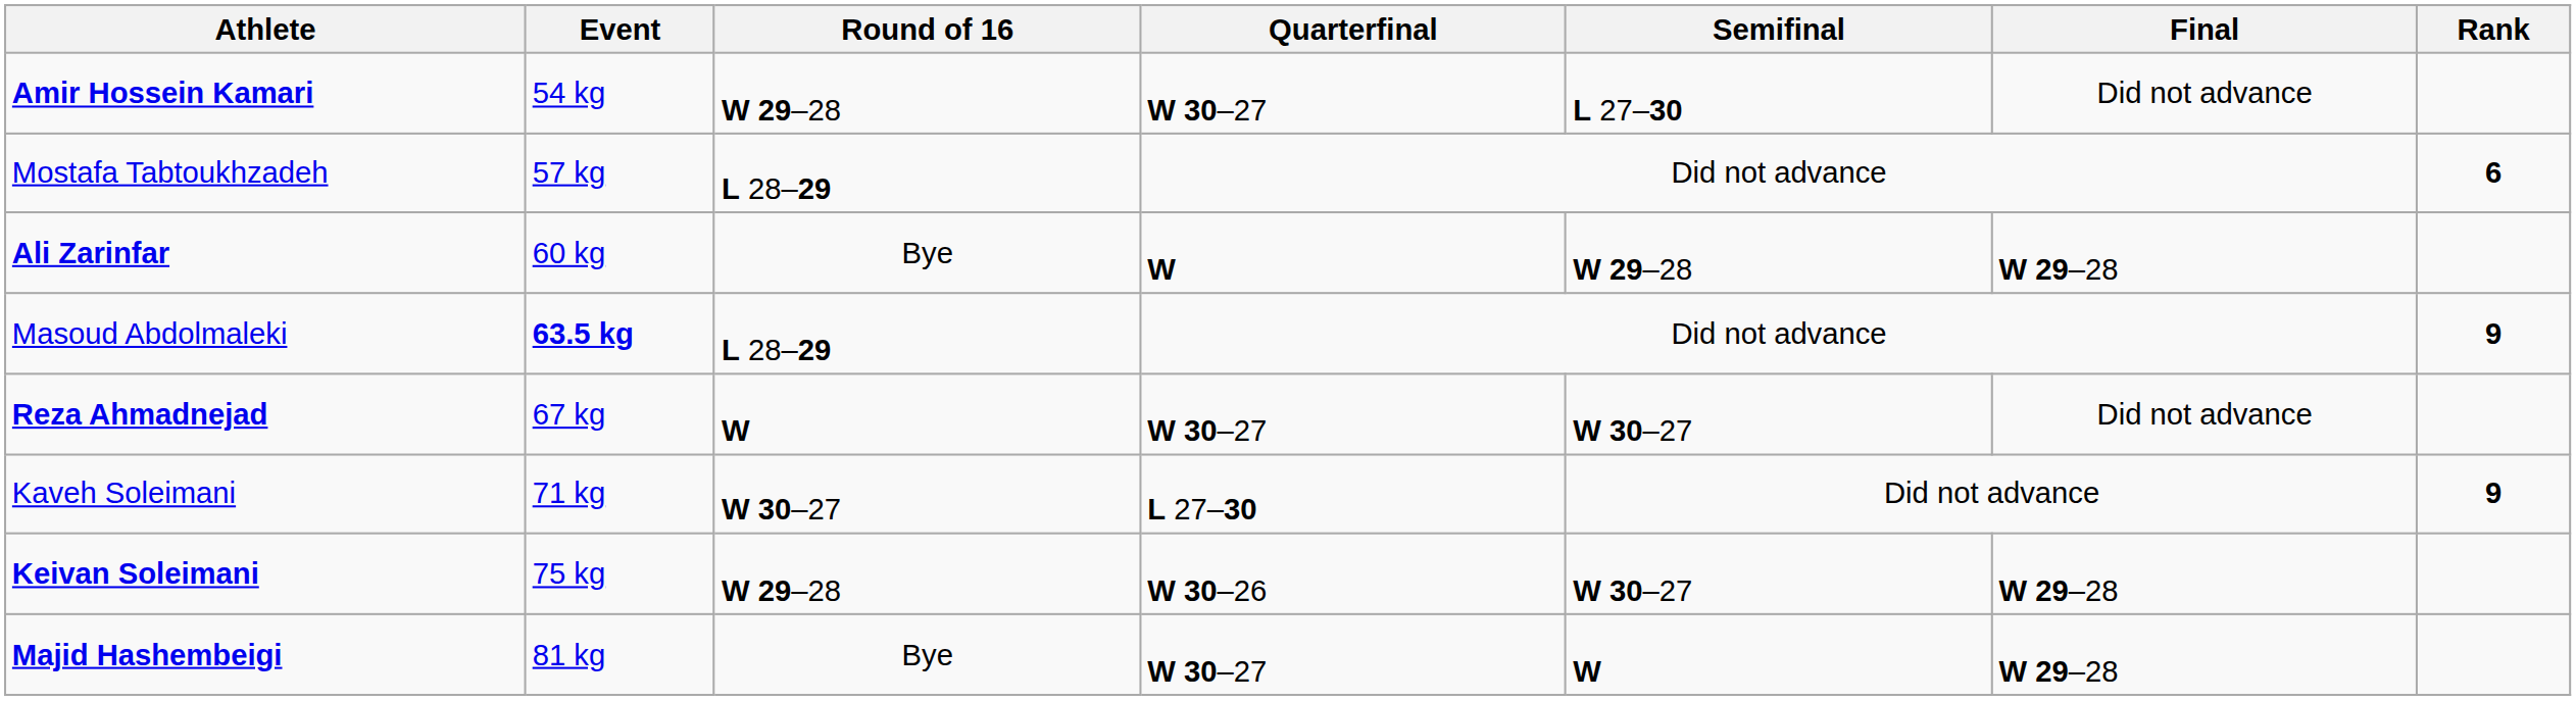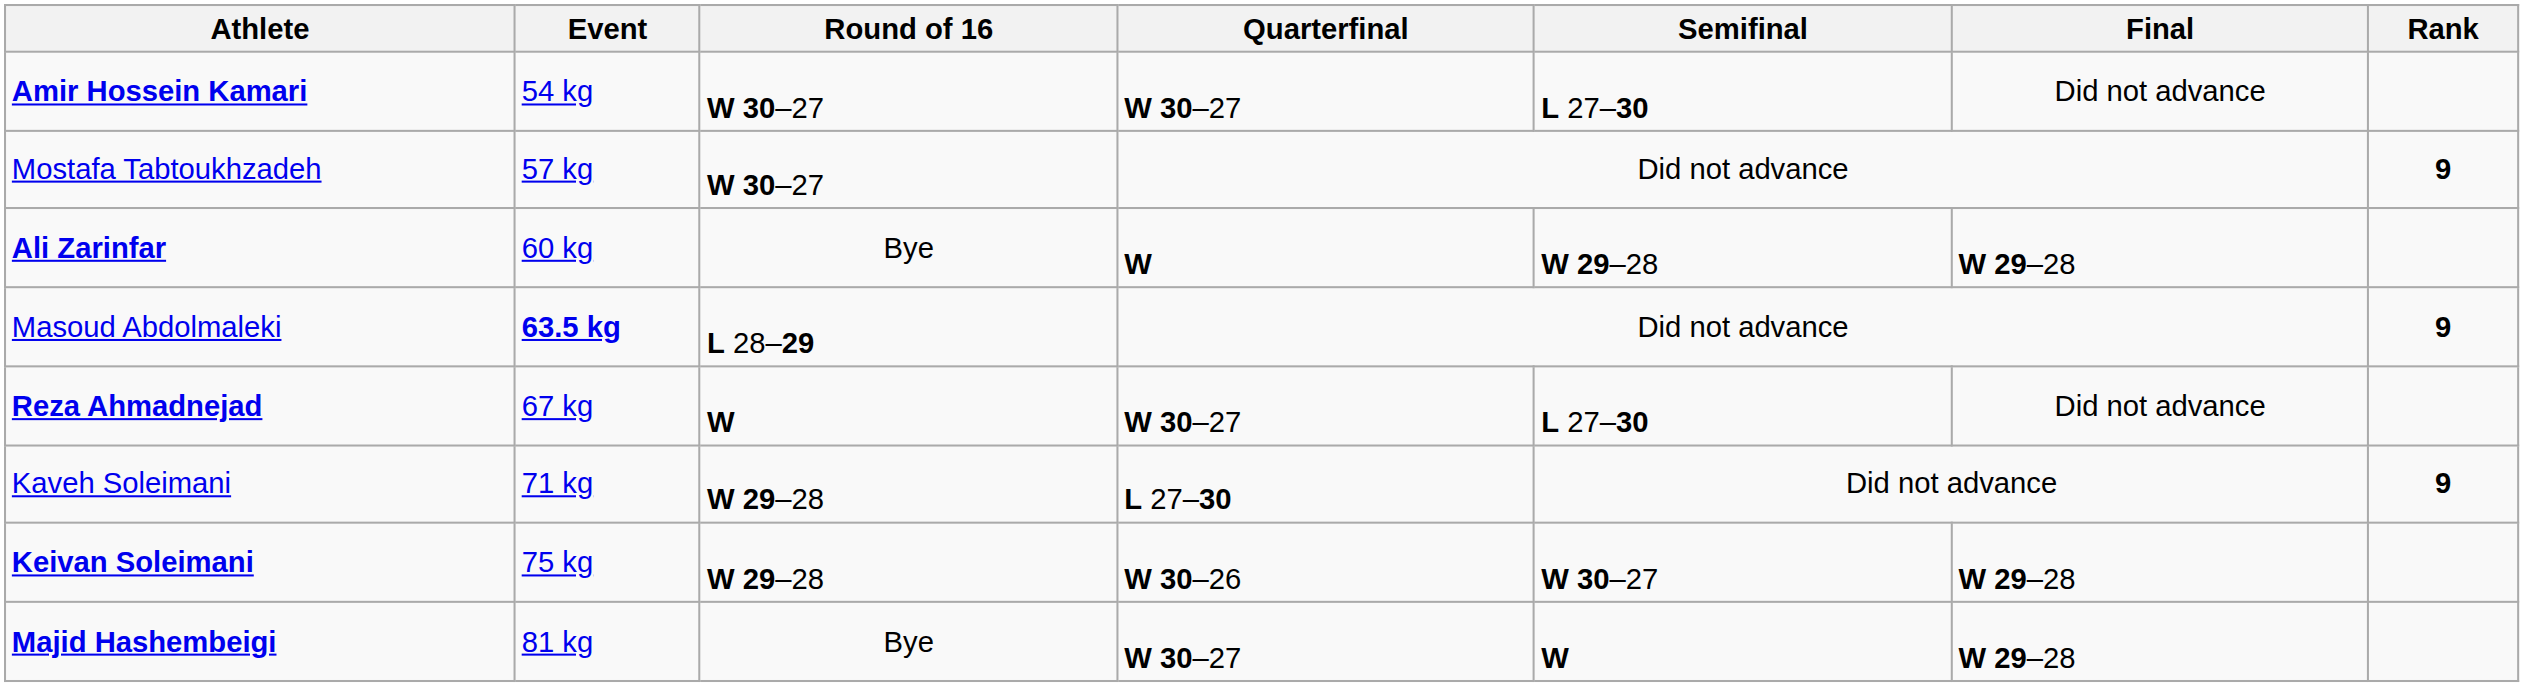Amir Hossein Kamari | Round of 16: W 29–28 -> W 30–27
Mostafa Tabtoukhzadeh | Round of 16: L 28–29 -> W 30–27
Mostafa Tabtoukhzadeh | Rank: 6 -> 9
Reza Ahmadnejad | Semifinal: W 30–27 -> L 27–30
Kaveh Soleimani | Round of 16: W 30–27 -> W 29–28
